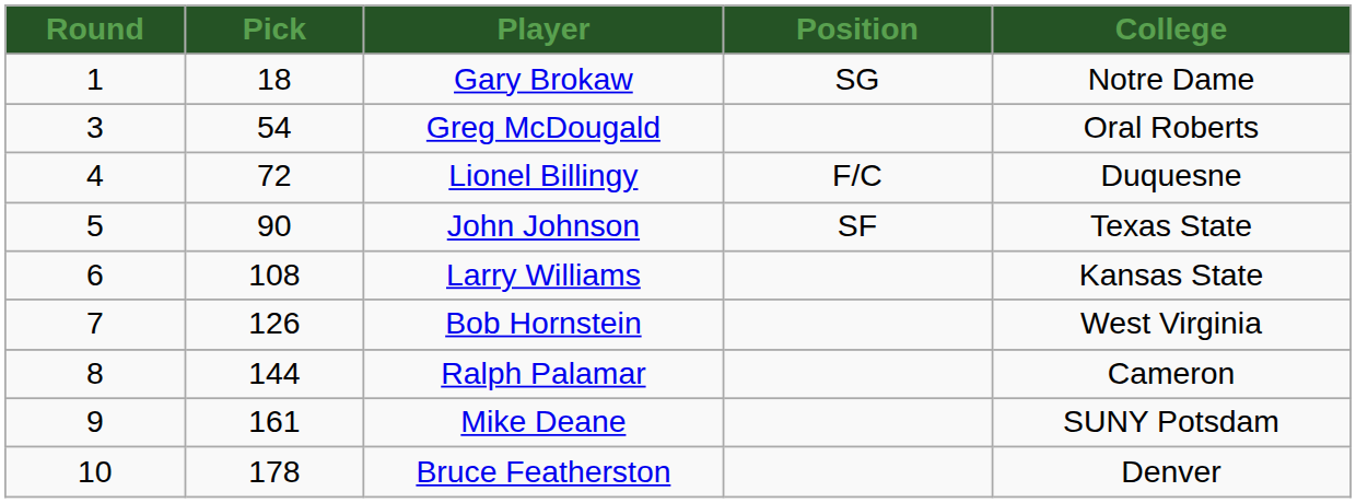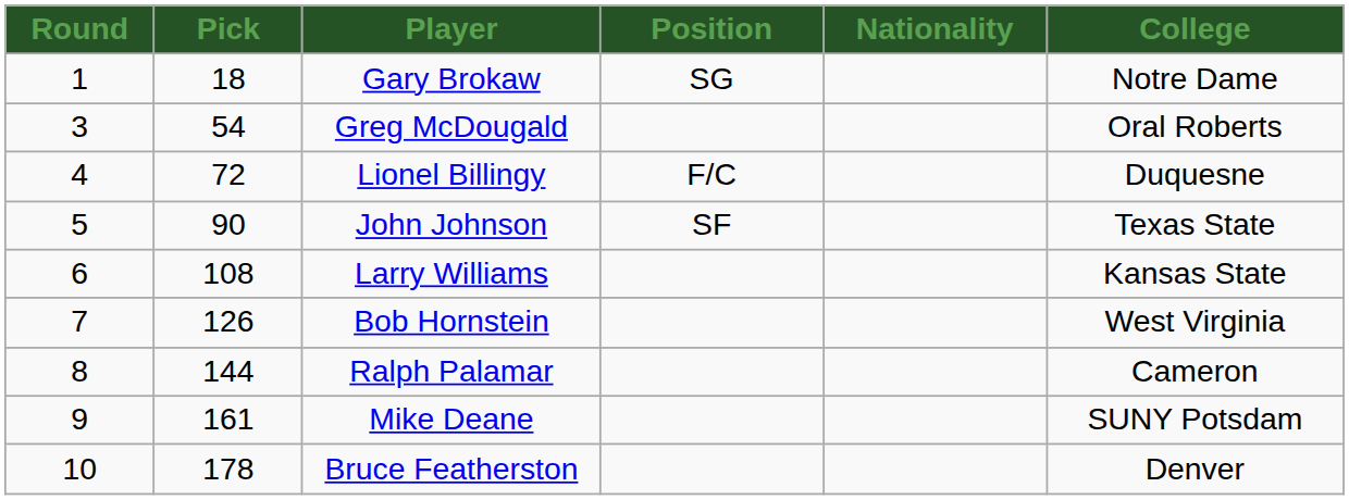+ column: Nationality
